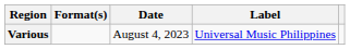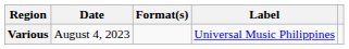columns swapped: Date <-> Format(s)
